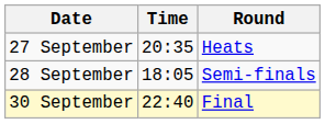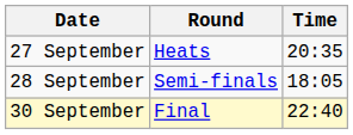columns swapped: Time <-> Round
